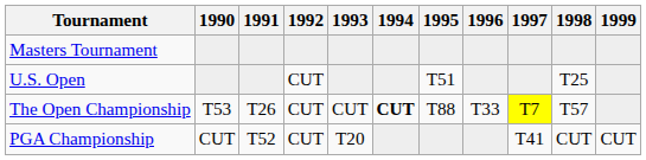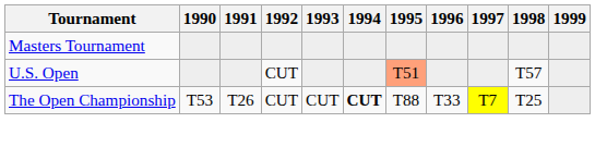U.S. Open | 1995: no background -> lightsalmon background
U.S. Open | 1998: T25 -> T57
The Open Championship | 1998: T57 -> T25
- row: PGA Championship | CUT | T52 | CUT | T20 | T41 | CUT | CUT
